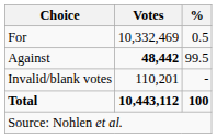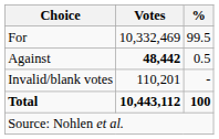For | %: 0.5 -> 99.5
Against | %: 99.5 -> 0.5
